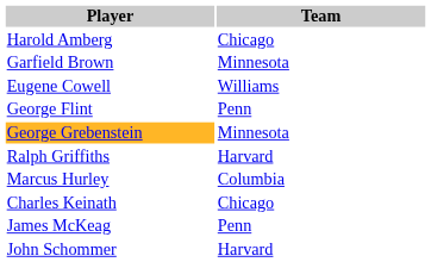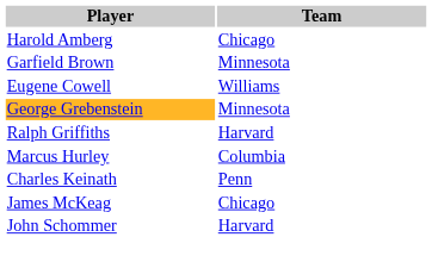- row: George Flint | Penn
Charles Keinath | Team: Chicago -> Penn
James McKeag | Team: Penn -> Chicago
